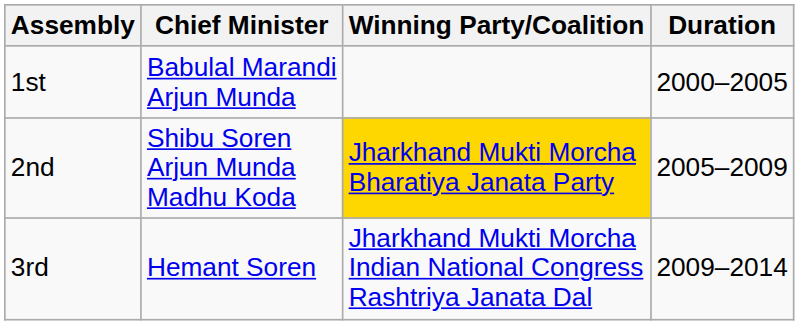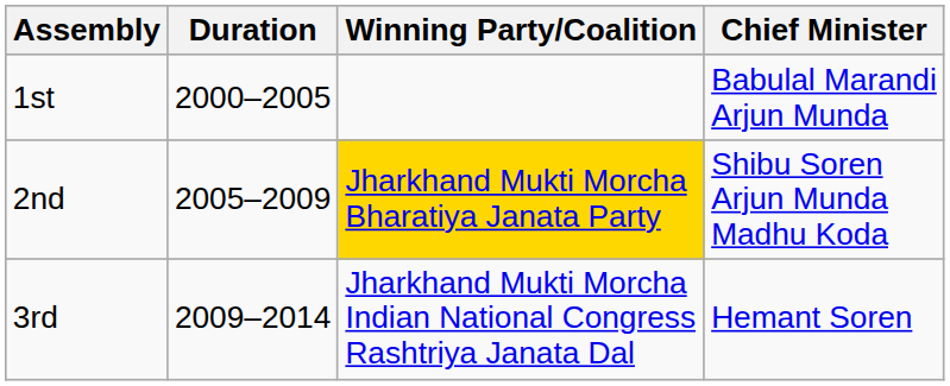columns swapped: Duration <-> Chief Minister
